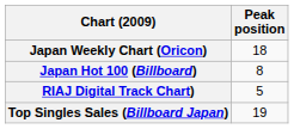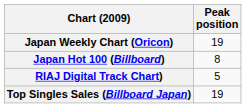Japan Weekly Chart (Oricon) | Peak position: 18 -> 19
